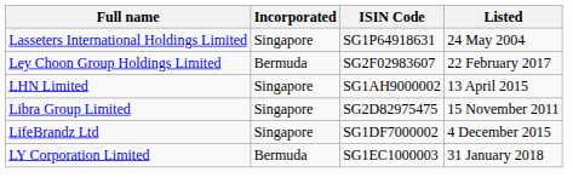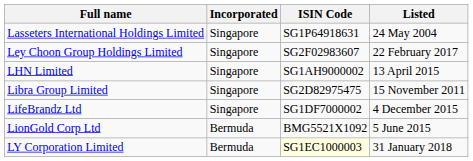Ley Choon Group Holdings Limited | Incorporated: Bermuda -> Singapore
+ row: LionGold Corp Ltd | Bermuda | BMG5521X1092 | 5 June 2015
LY Corporation Limited | ISIN Code: no background -> lightyellow background
